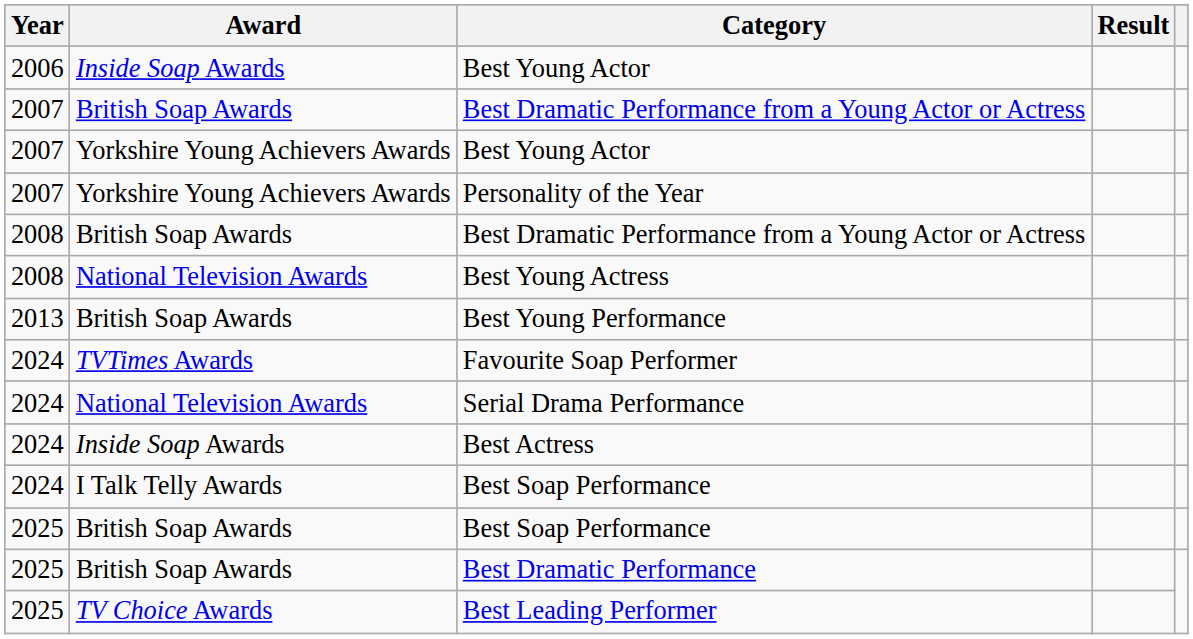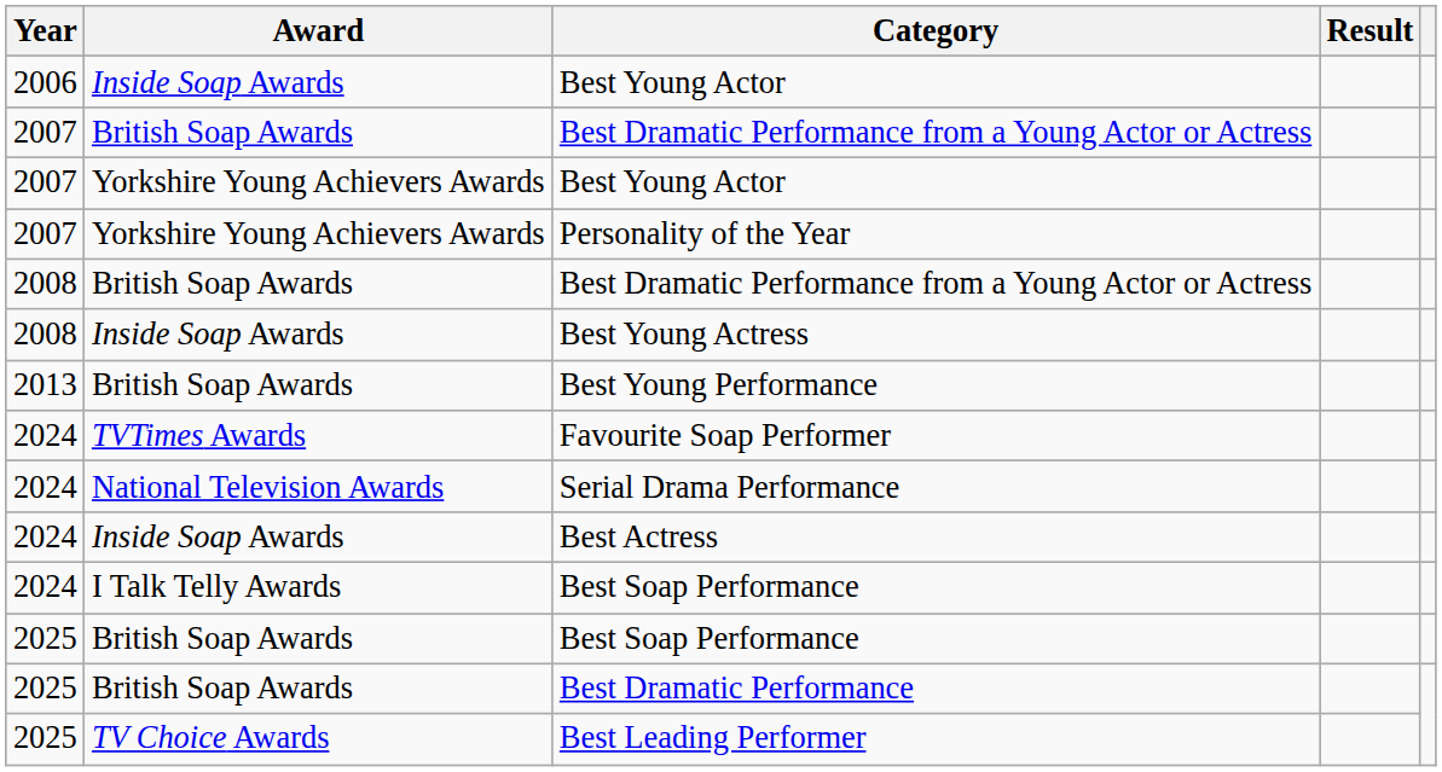Best Young Actress | Award: National Television Awards -> Inside Soap Awards
